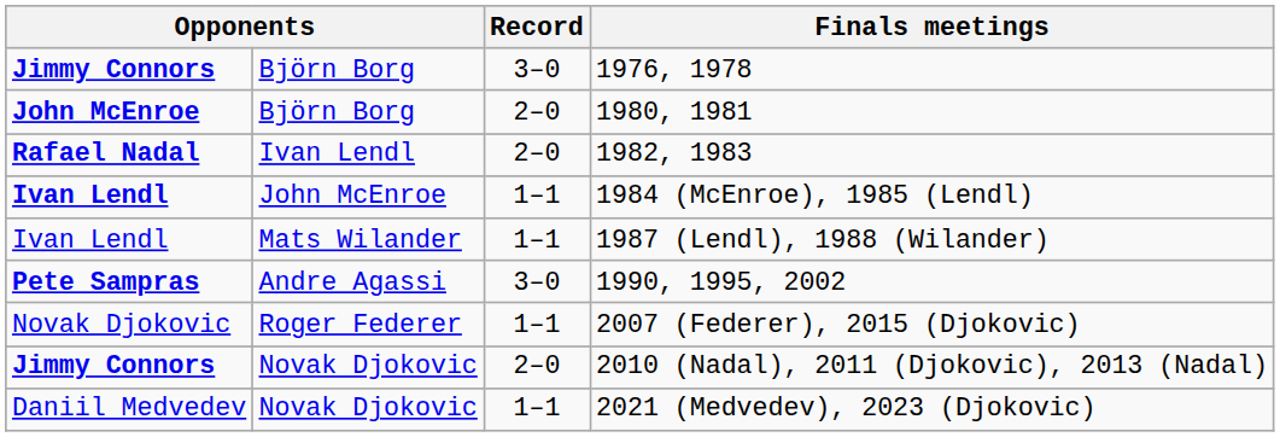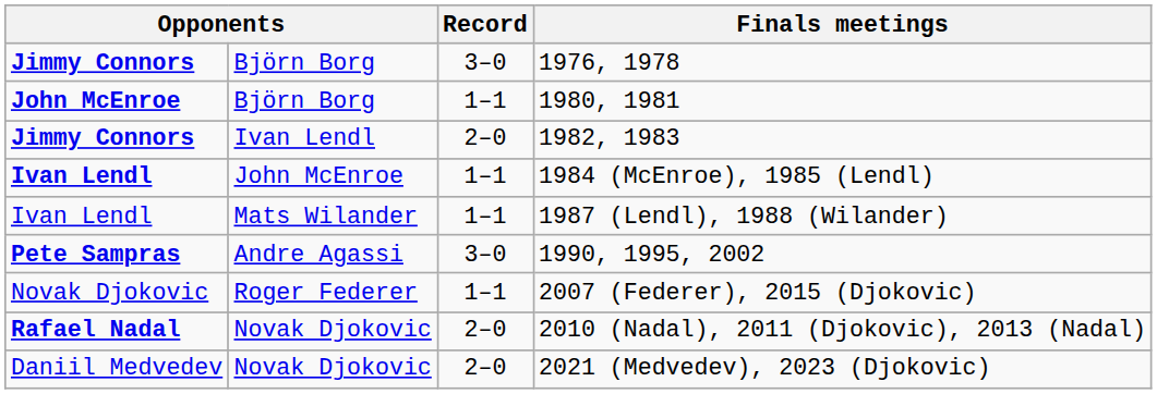1980, 1981 | Record: 2–0 -> 1–1
1982, 1983 | column 1: Rafael Nadal -> Jimmy Connors
2010 (Nadal), 2011 (Djokovic), 2013 (Nadal) | column 1: Jimmy Connors -> Rafael Nadal
2021 (Medvedev), 2023 (Djokovic) | Record: 1–1 -> 2–0
